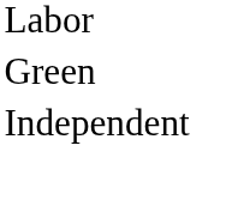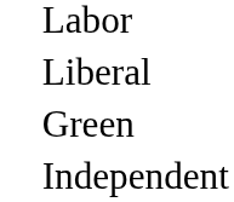+ row: Liberal
